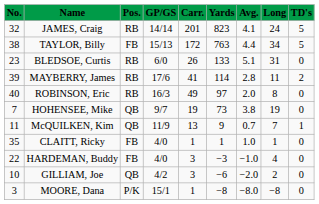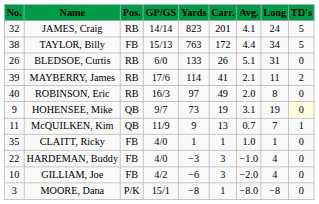columns swapped: Carr. <-> Yards
BLEDSOE, Curtis | No.: 23 -> 26
MAYBERRY, James | Avg.: 2.8 -> 2.1
HOHENSEE, Mike | No.: 7 -> 9
HOHENSEE, Mike | Avg.: 3.8 -> 3.1
HOHENSEE, Mike | TD's: no background -> lightyellow background
GILLIAM, Joe | Pos.: QB -> FB
GILLIAM, Joe | Long: 2 -> 4
